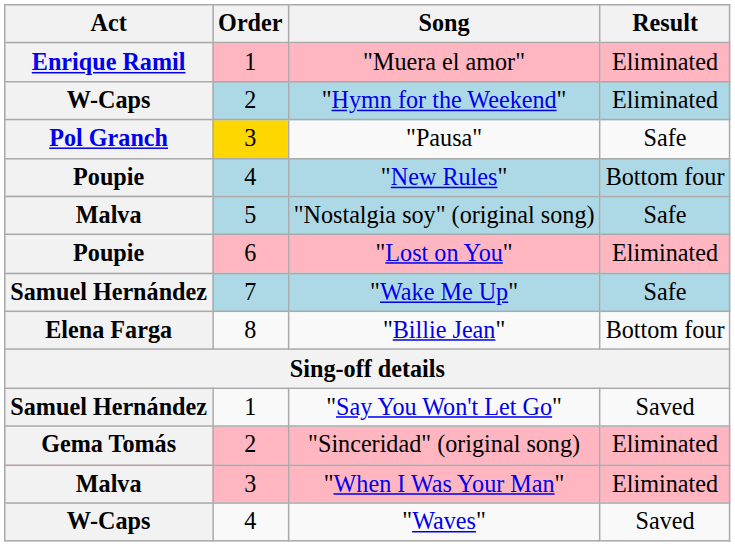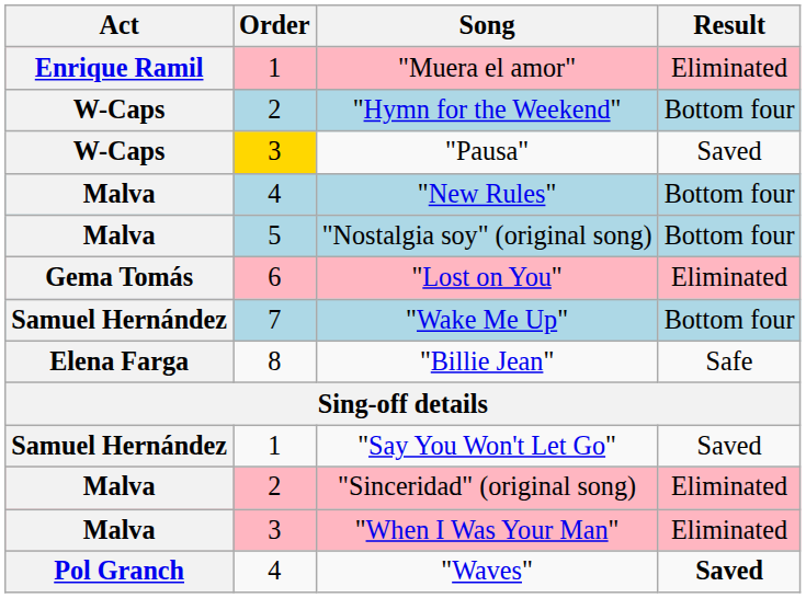"Hymn for the Weekend" | Result: Eliminated -> Bottom four
"Pausa" | Act: Pol Granch -> W-Caps
"Pausa" | Result: Safe -> Saved
"New Rules" | Act: Poupie -> Malva
"Nostalgia soy" (original song) | Result: Safe -> Bottom four
"Lost on You" | Act: Poupie -> Gema Tomás
"Wake Me Up" | Result: Safe -> Bottom four
"Billie Jean" | Result: Bottom four -> Safe
"Sinceridad" (original song) | Act: Gema Tomás -> Malva
"Waves" | Act: W-Caps -> Pol Granch
"Waves" | Result: normal -> bold
